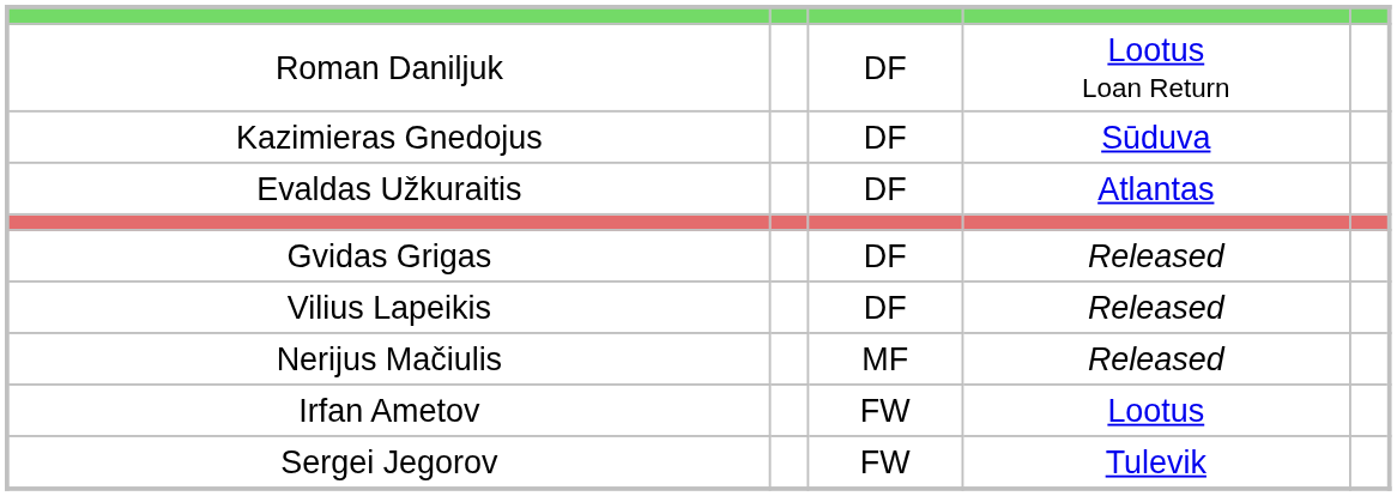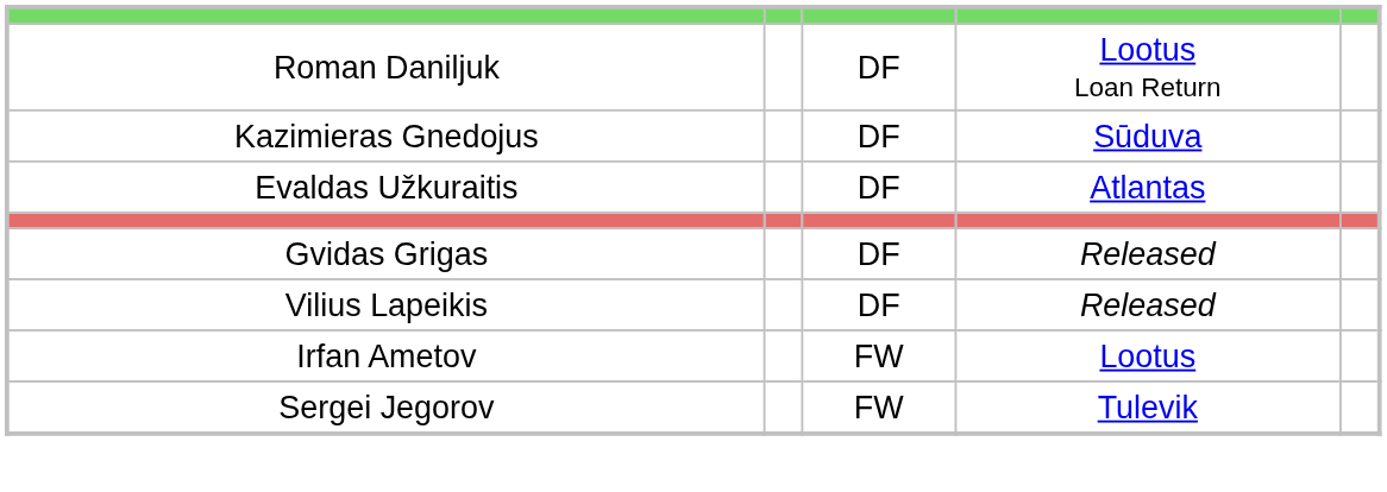- row: Nerijus Mačiulis | MF | Released
